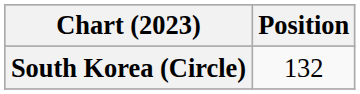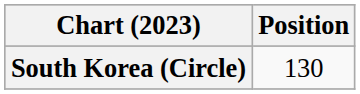South Korea (Circle) | Position: 132 -> 130
